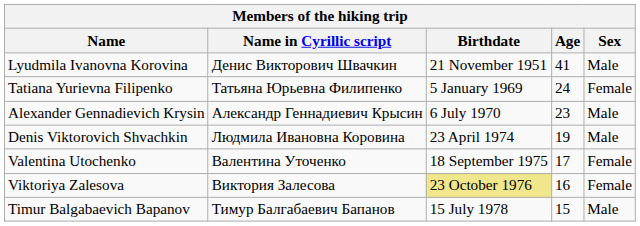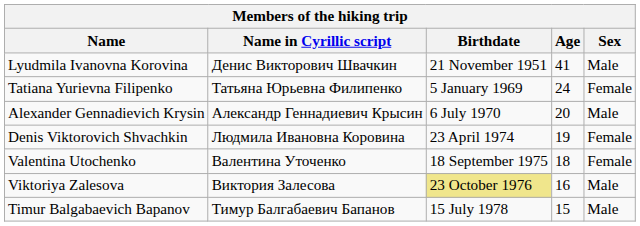Alexander Gennadievich Krysin | Age: 23 -> 20
Denis Viktorovich Shvachkin | Sex: Male -> Female
Valentina Utochenko | Age: 17 -> 18
Viktoriya Zalesova | Sex: Female -> Male
